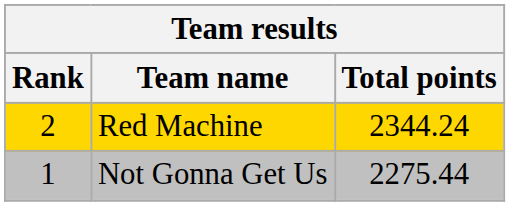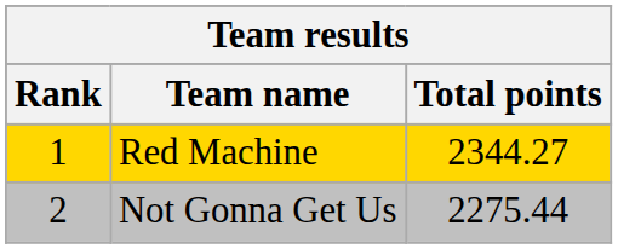Red Machine | Rank: 2 -> 1
Red Machine | Total points: 2344.24 -> 2344.27
Not Gonna Get Us | Rank: 1 -> 2
